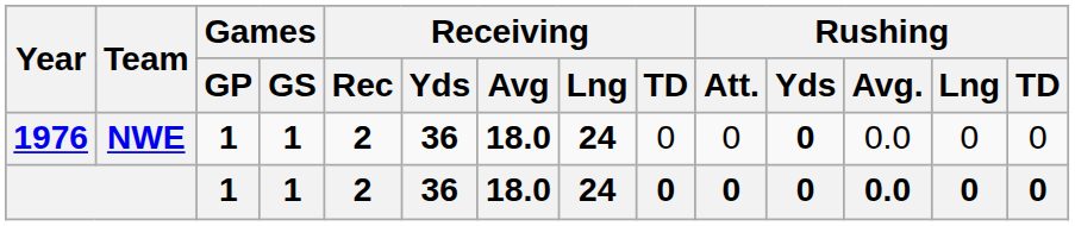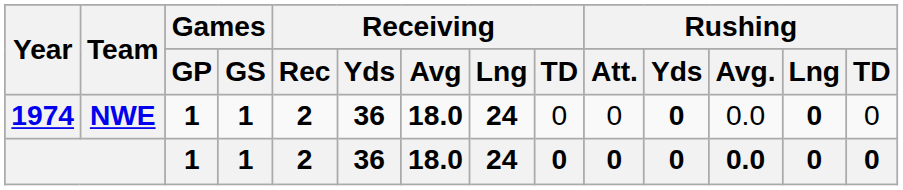NWE | Year: 1976 -> 1974
NWE | Rushing / Lng: normal -> bold
